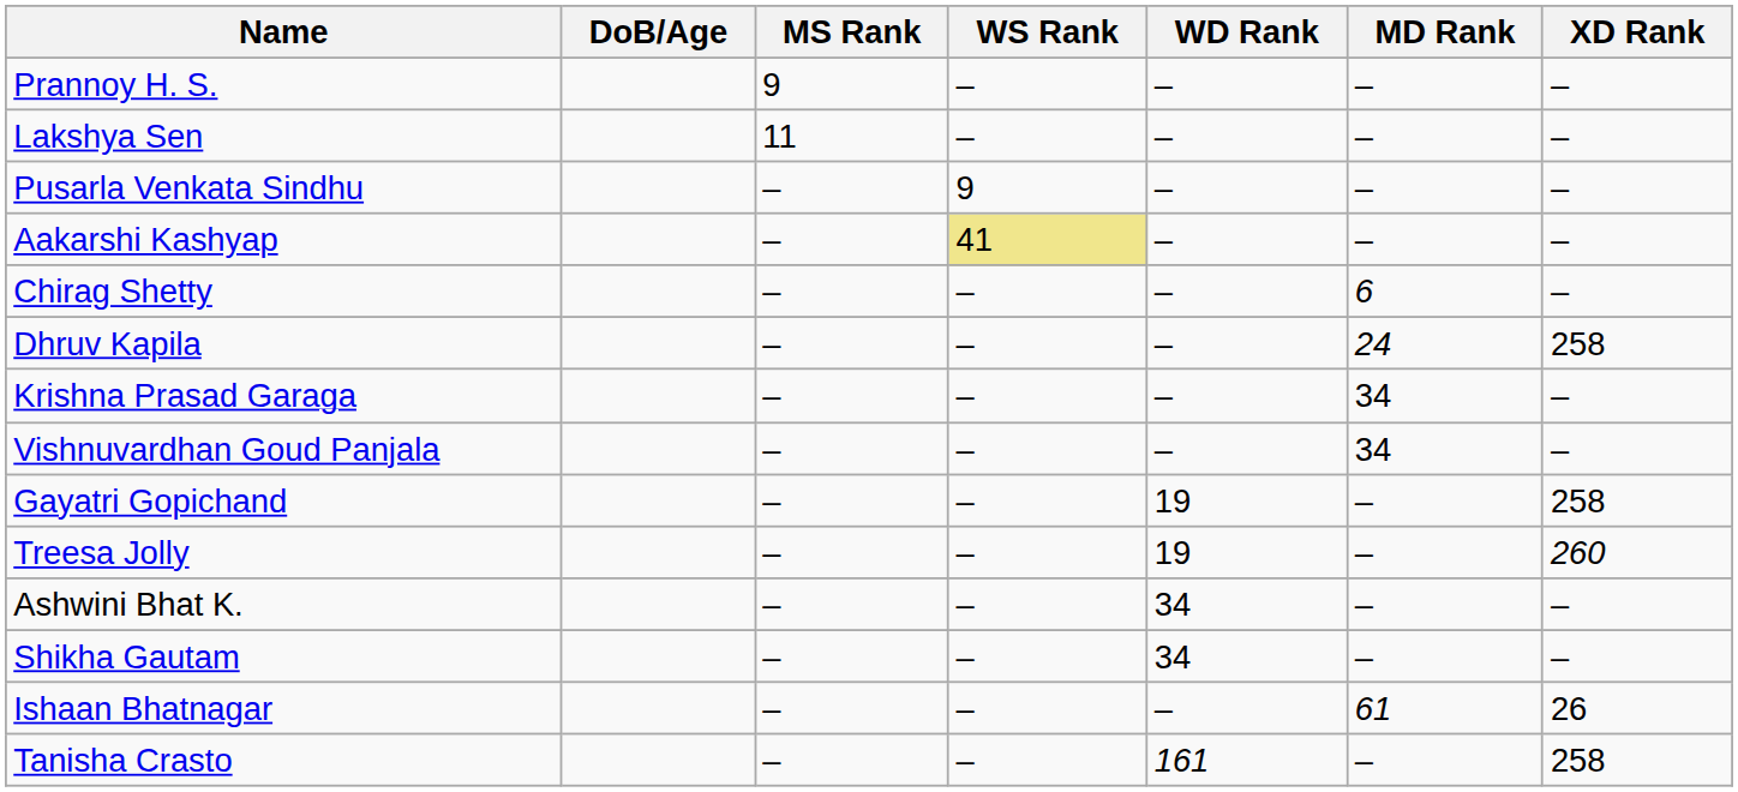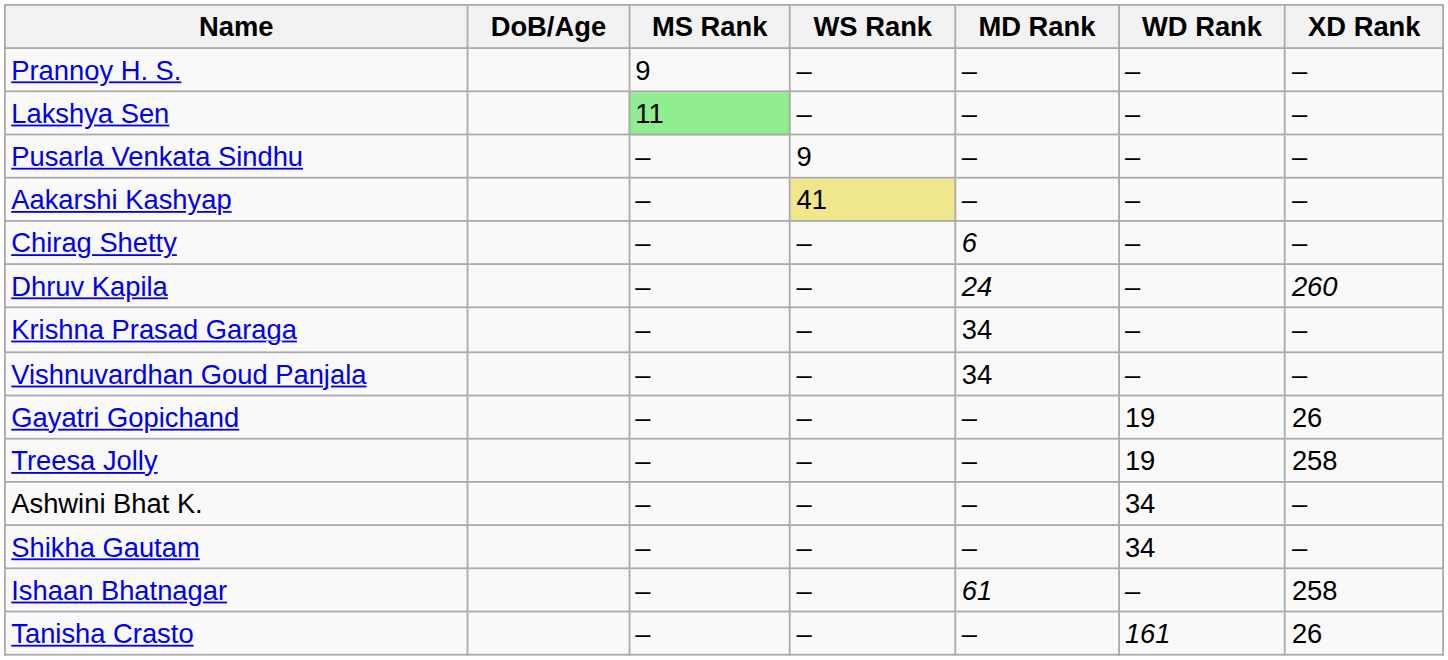columns swapped: MD Rank <-> WD Rank
Lakshya Sen | MS Rank: no background -> lightgreen background
Dhruv Kapila | XD Rank: 258 -> 260
Gayatri Gopichand | XD Rank: 258 -> 26
Treesa Jolly | XD Rank: 260 -> 258
Ishaan Bhatnagar | XD Rank: 26 -> 258
Tanisha Crasto | XD Rank: 258 -> 26
